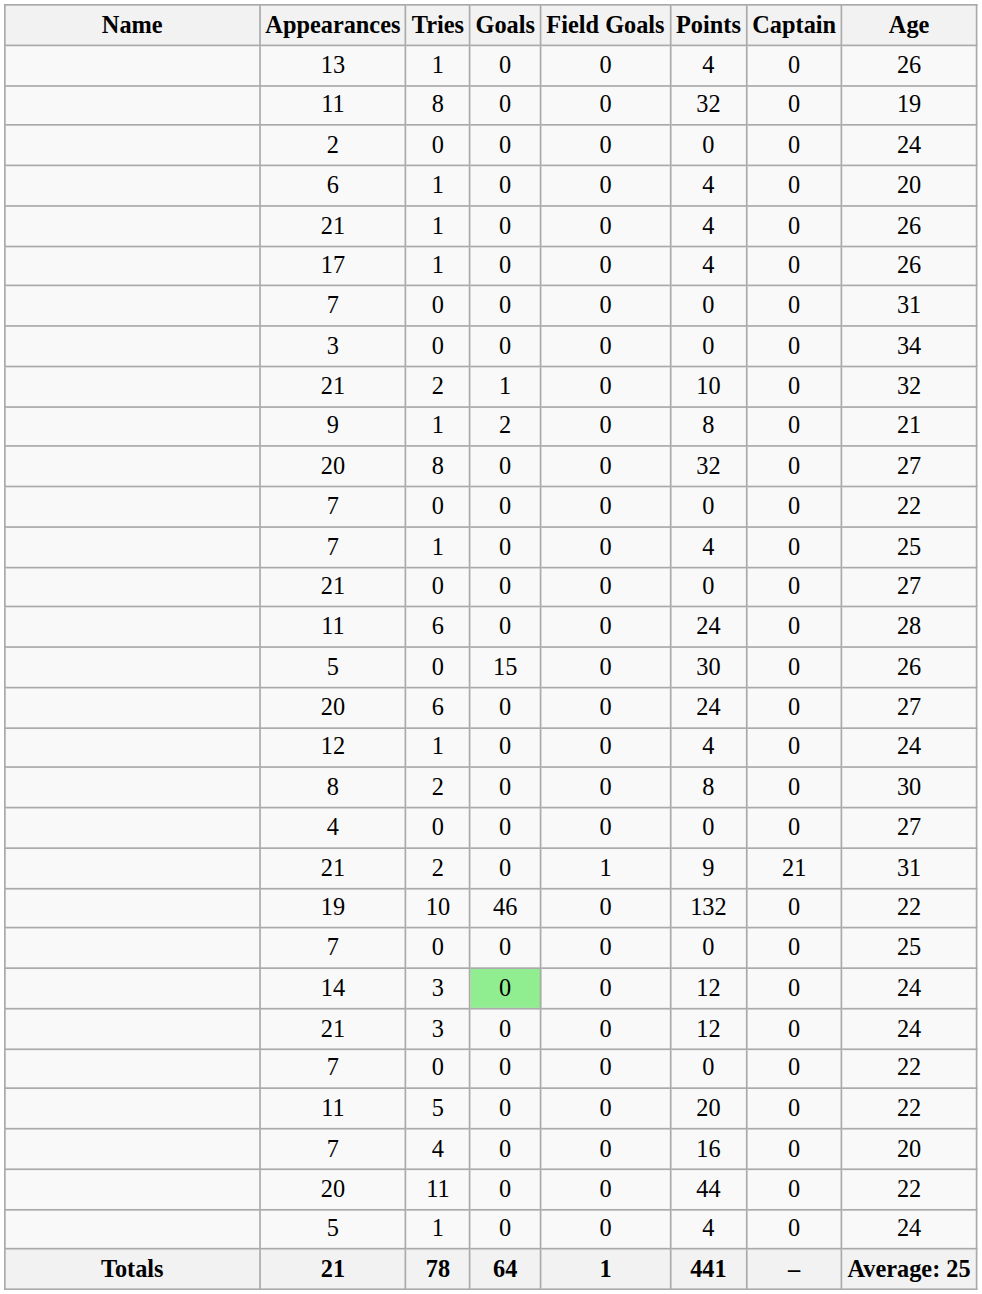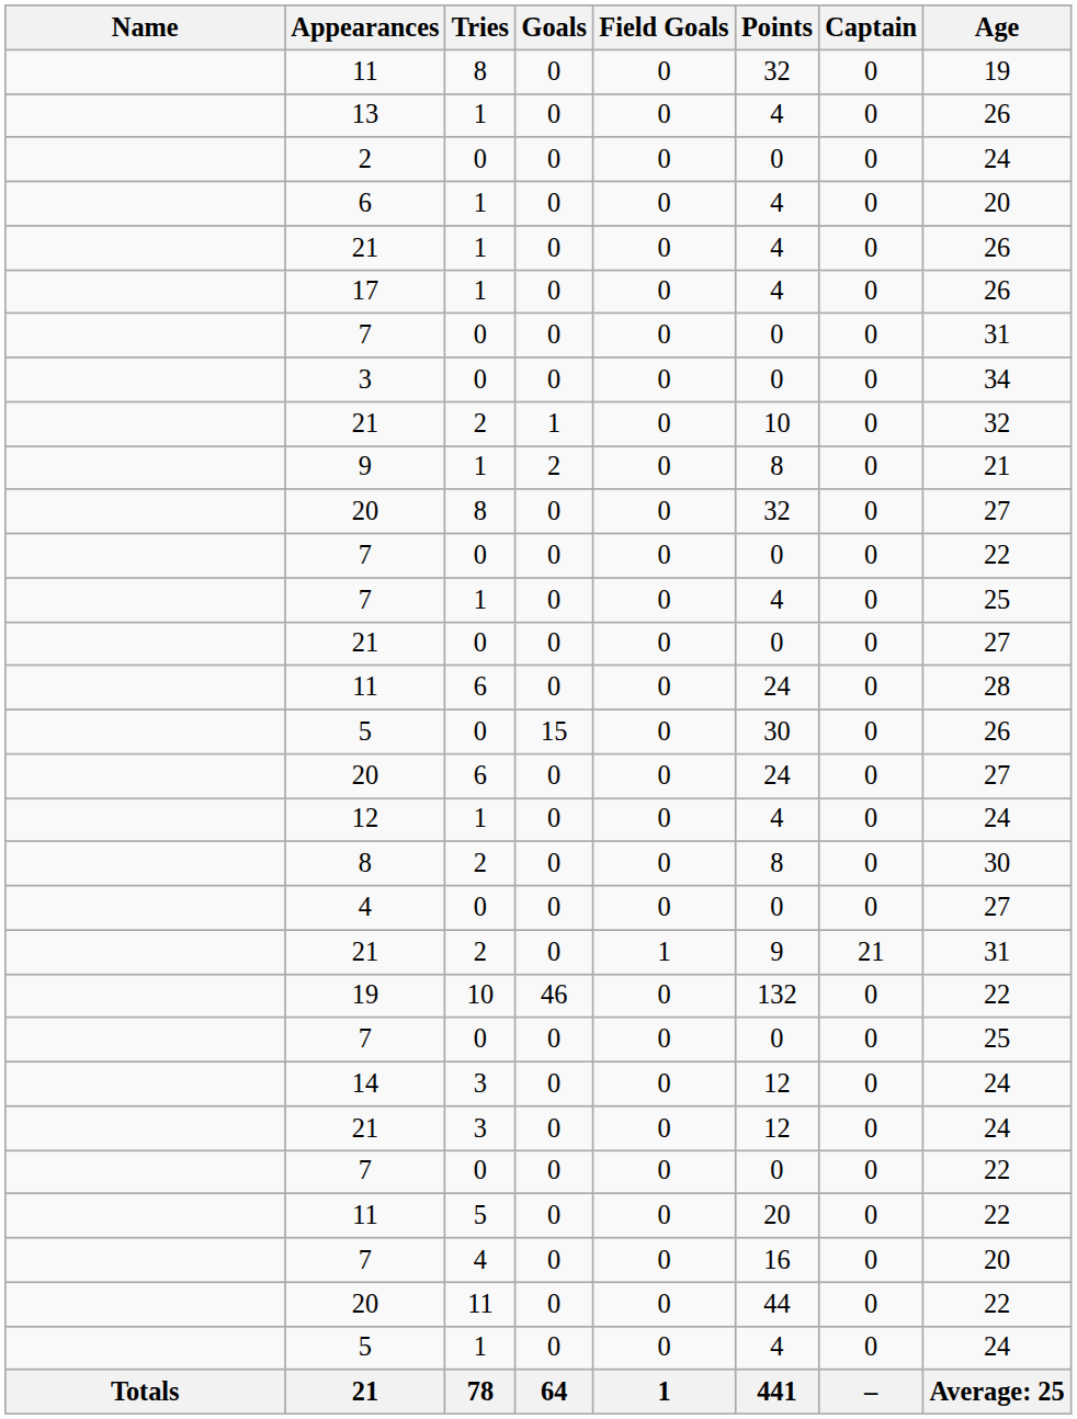rows swapped: 13 <-> 11 / 8
14 | Goals: lightgreen background -> no background
